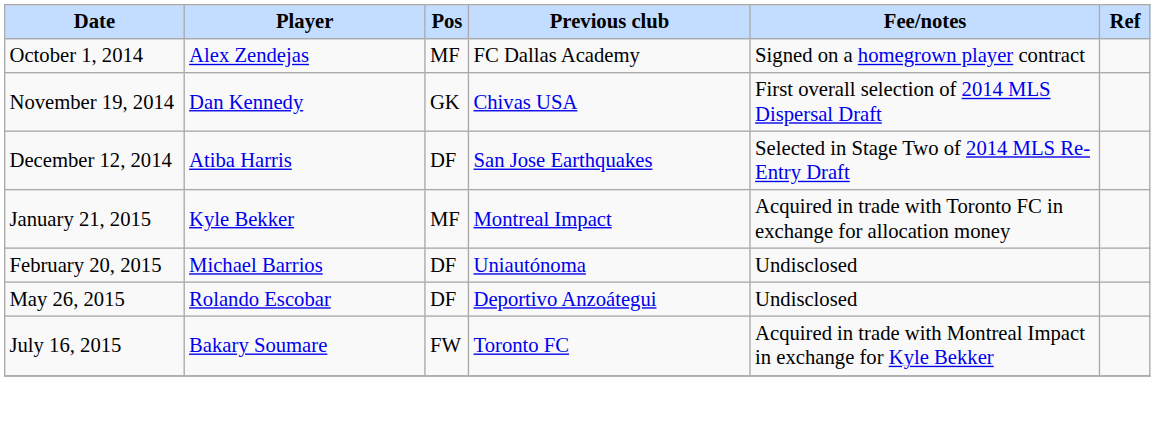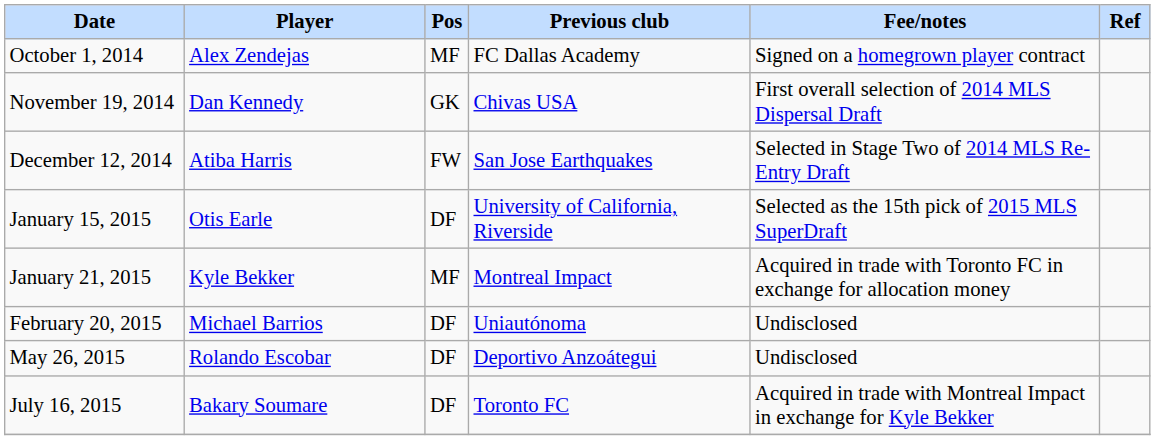December 12, 2014 | Pos: DF -> FW
+ row: January 15, 2015 | Otis Earle | DF | University of California, Riverside | Selected as the 15th pick of 2015 MLS SuperDraft
July 16, 2015 | Pos: FW -> DF
